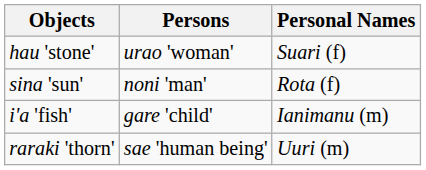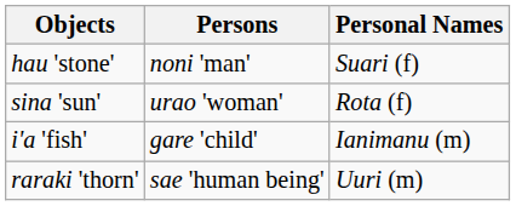hau 'stone' | Persons: urao 'woman' -> noni 'man'
sina 'sun' | Persons: noni 'man' -> urao 'woman'
